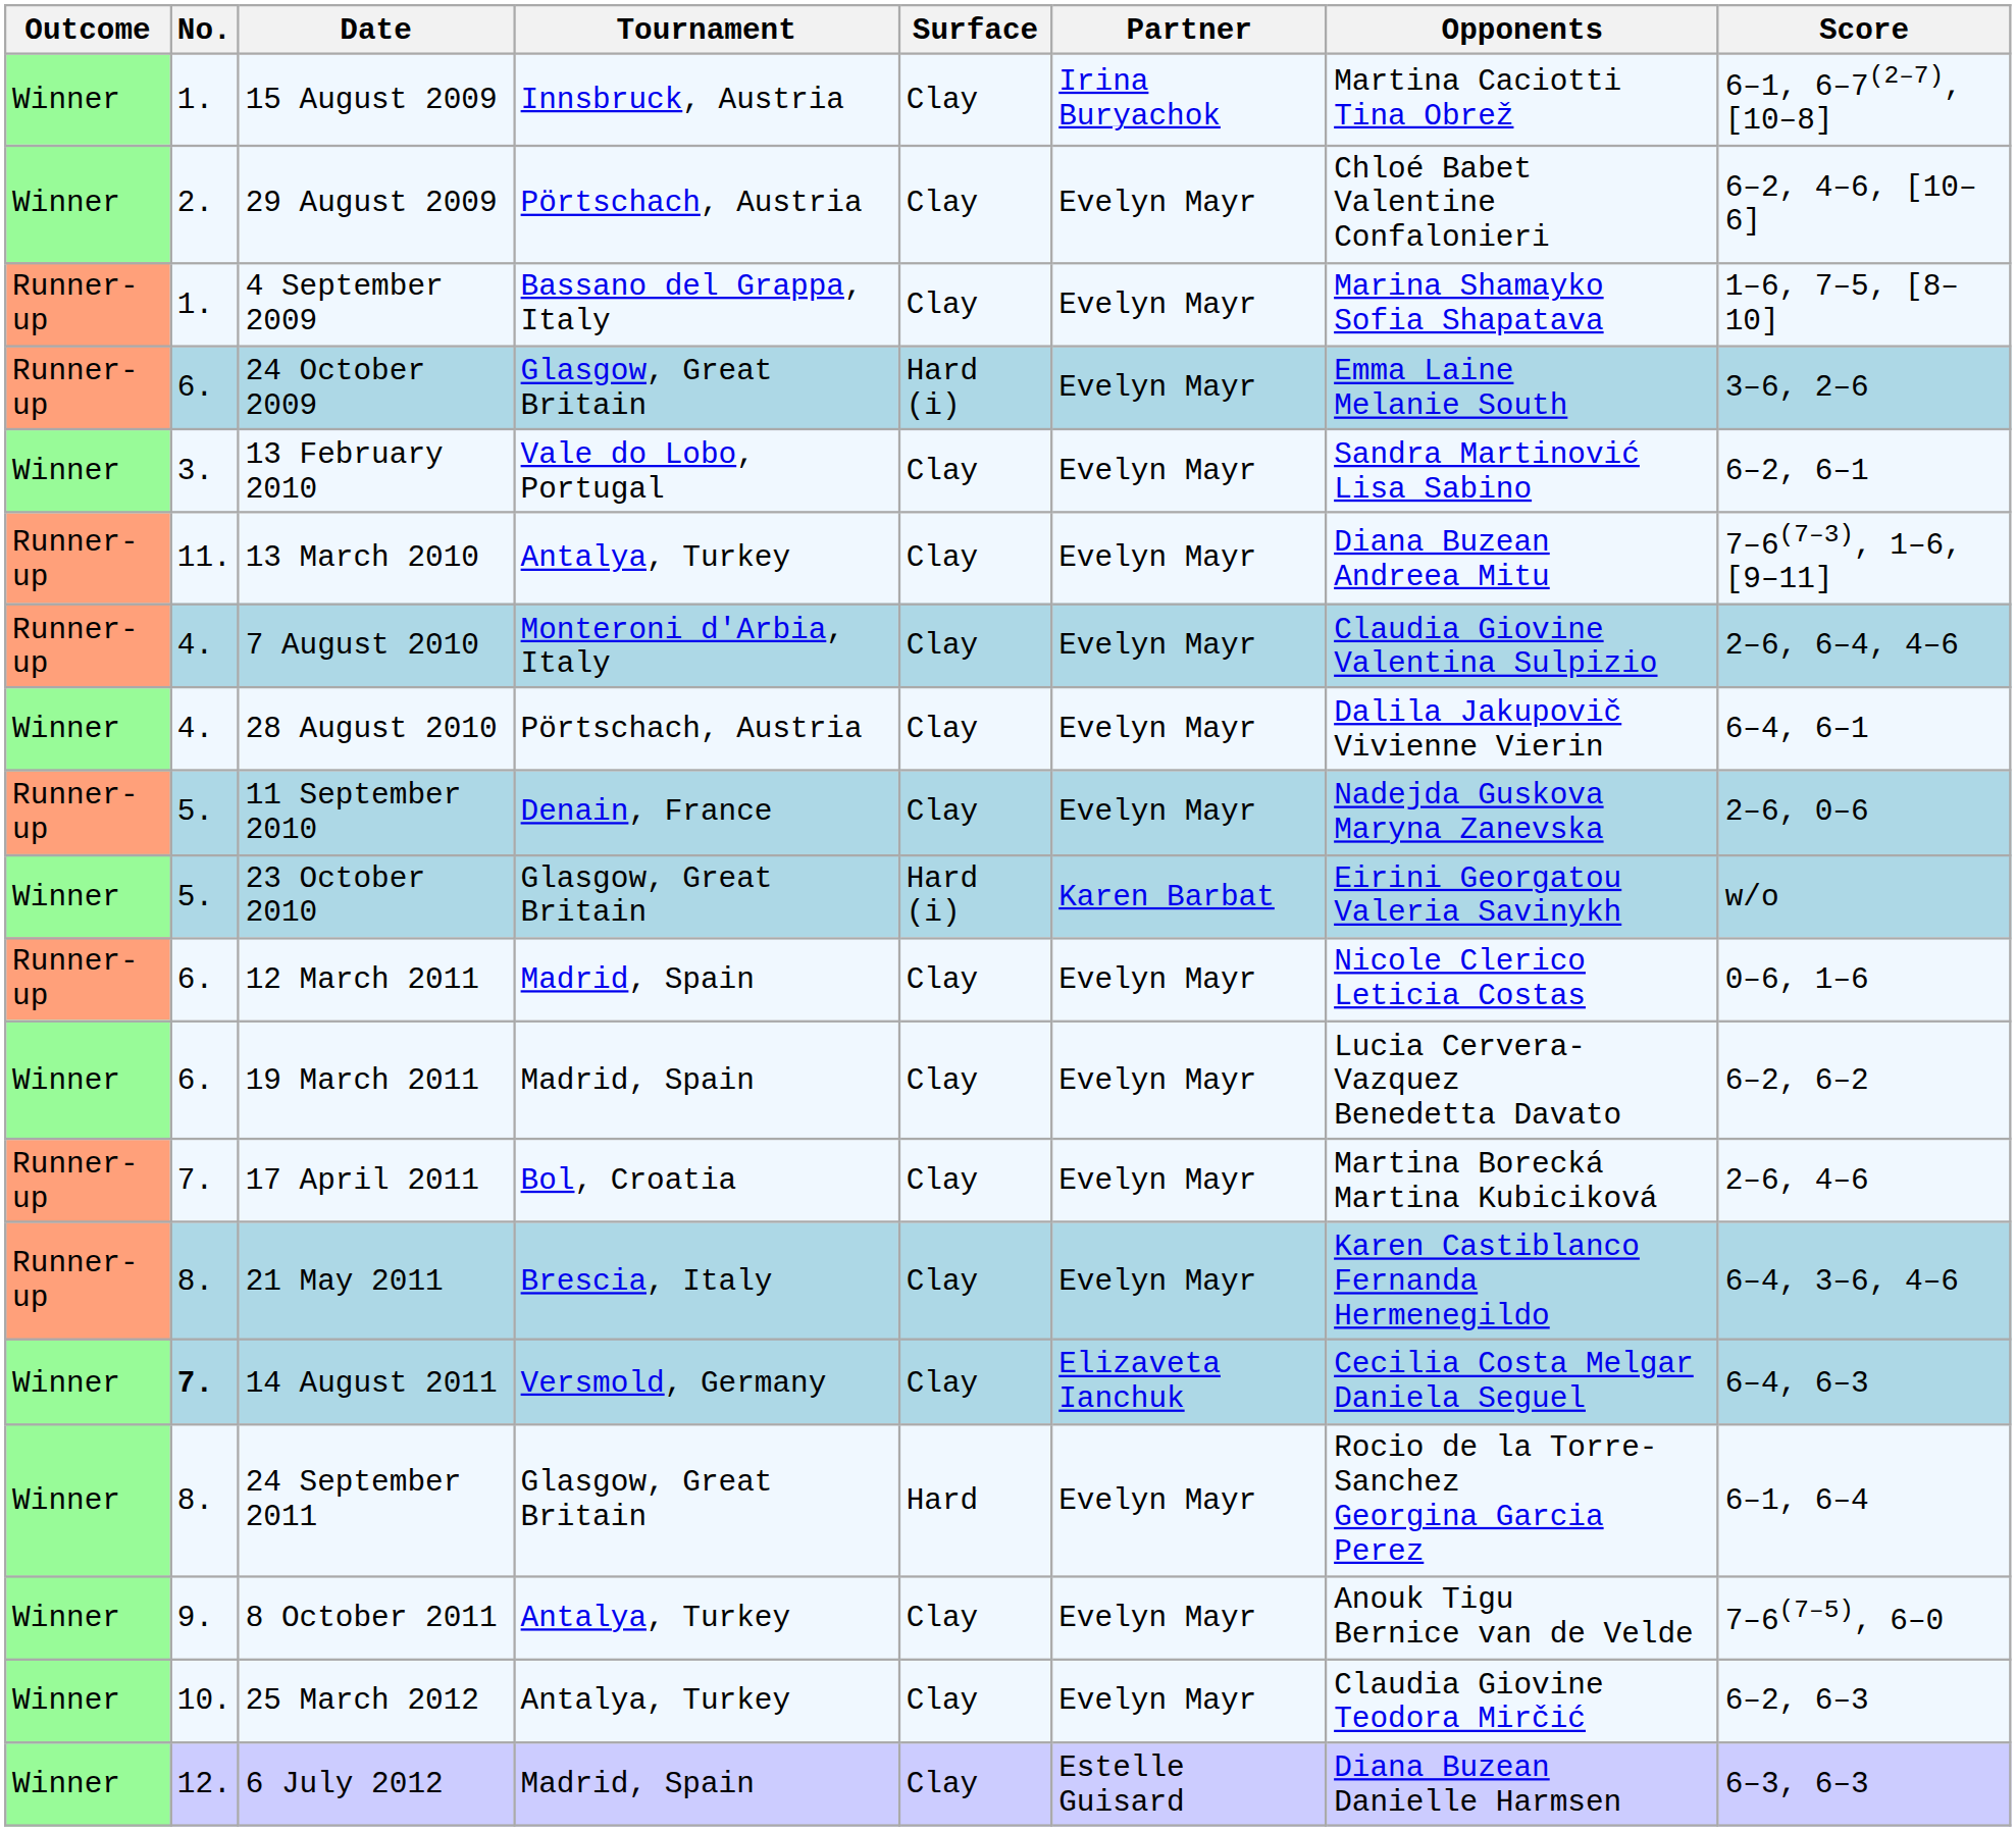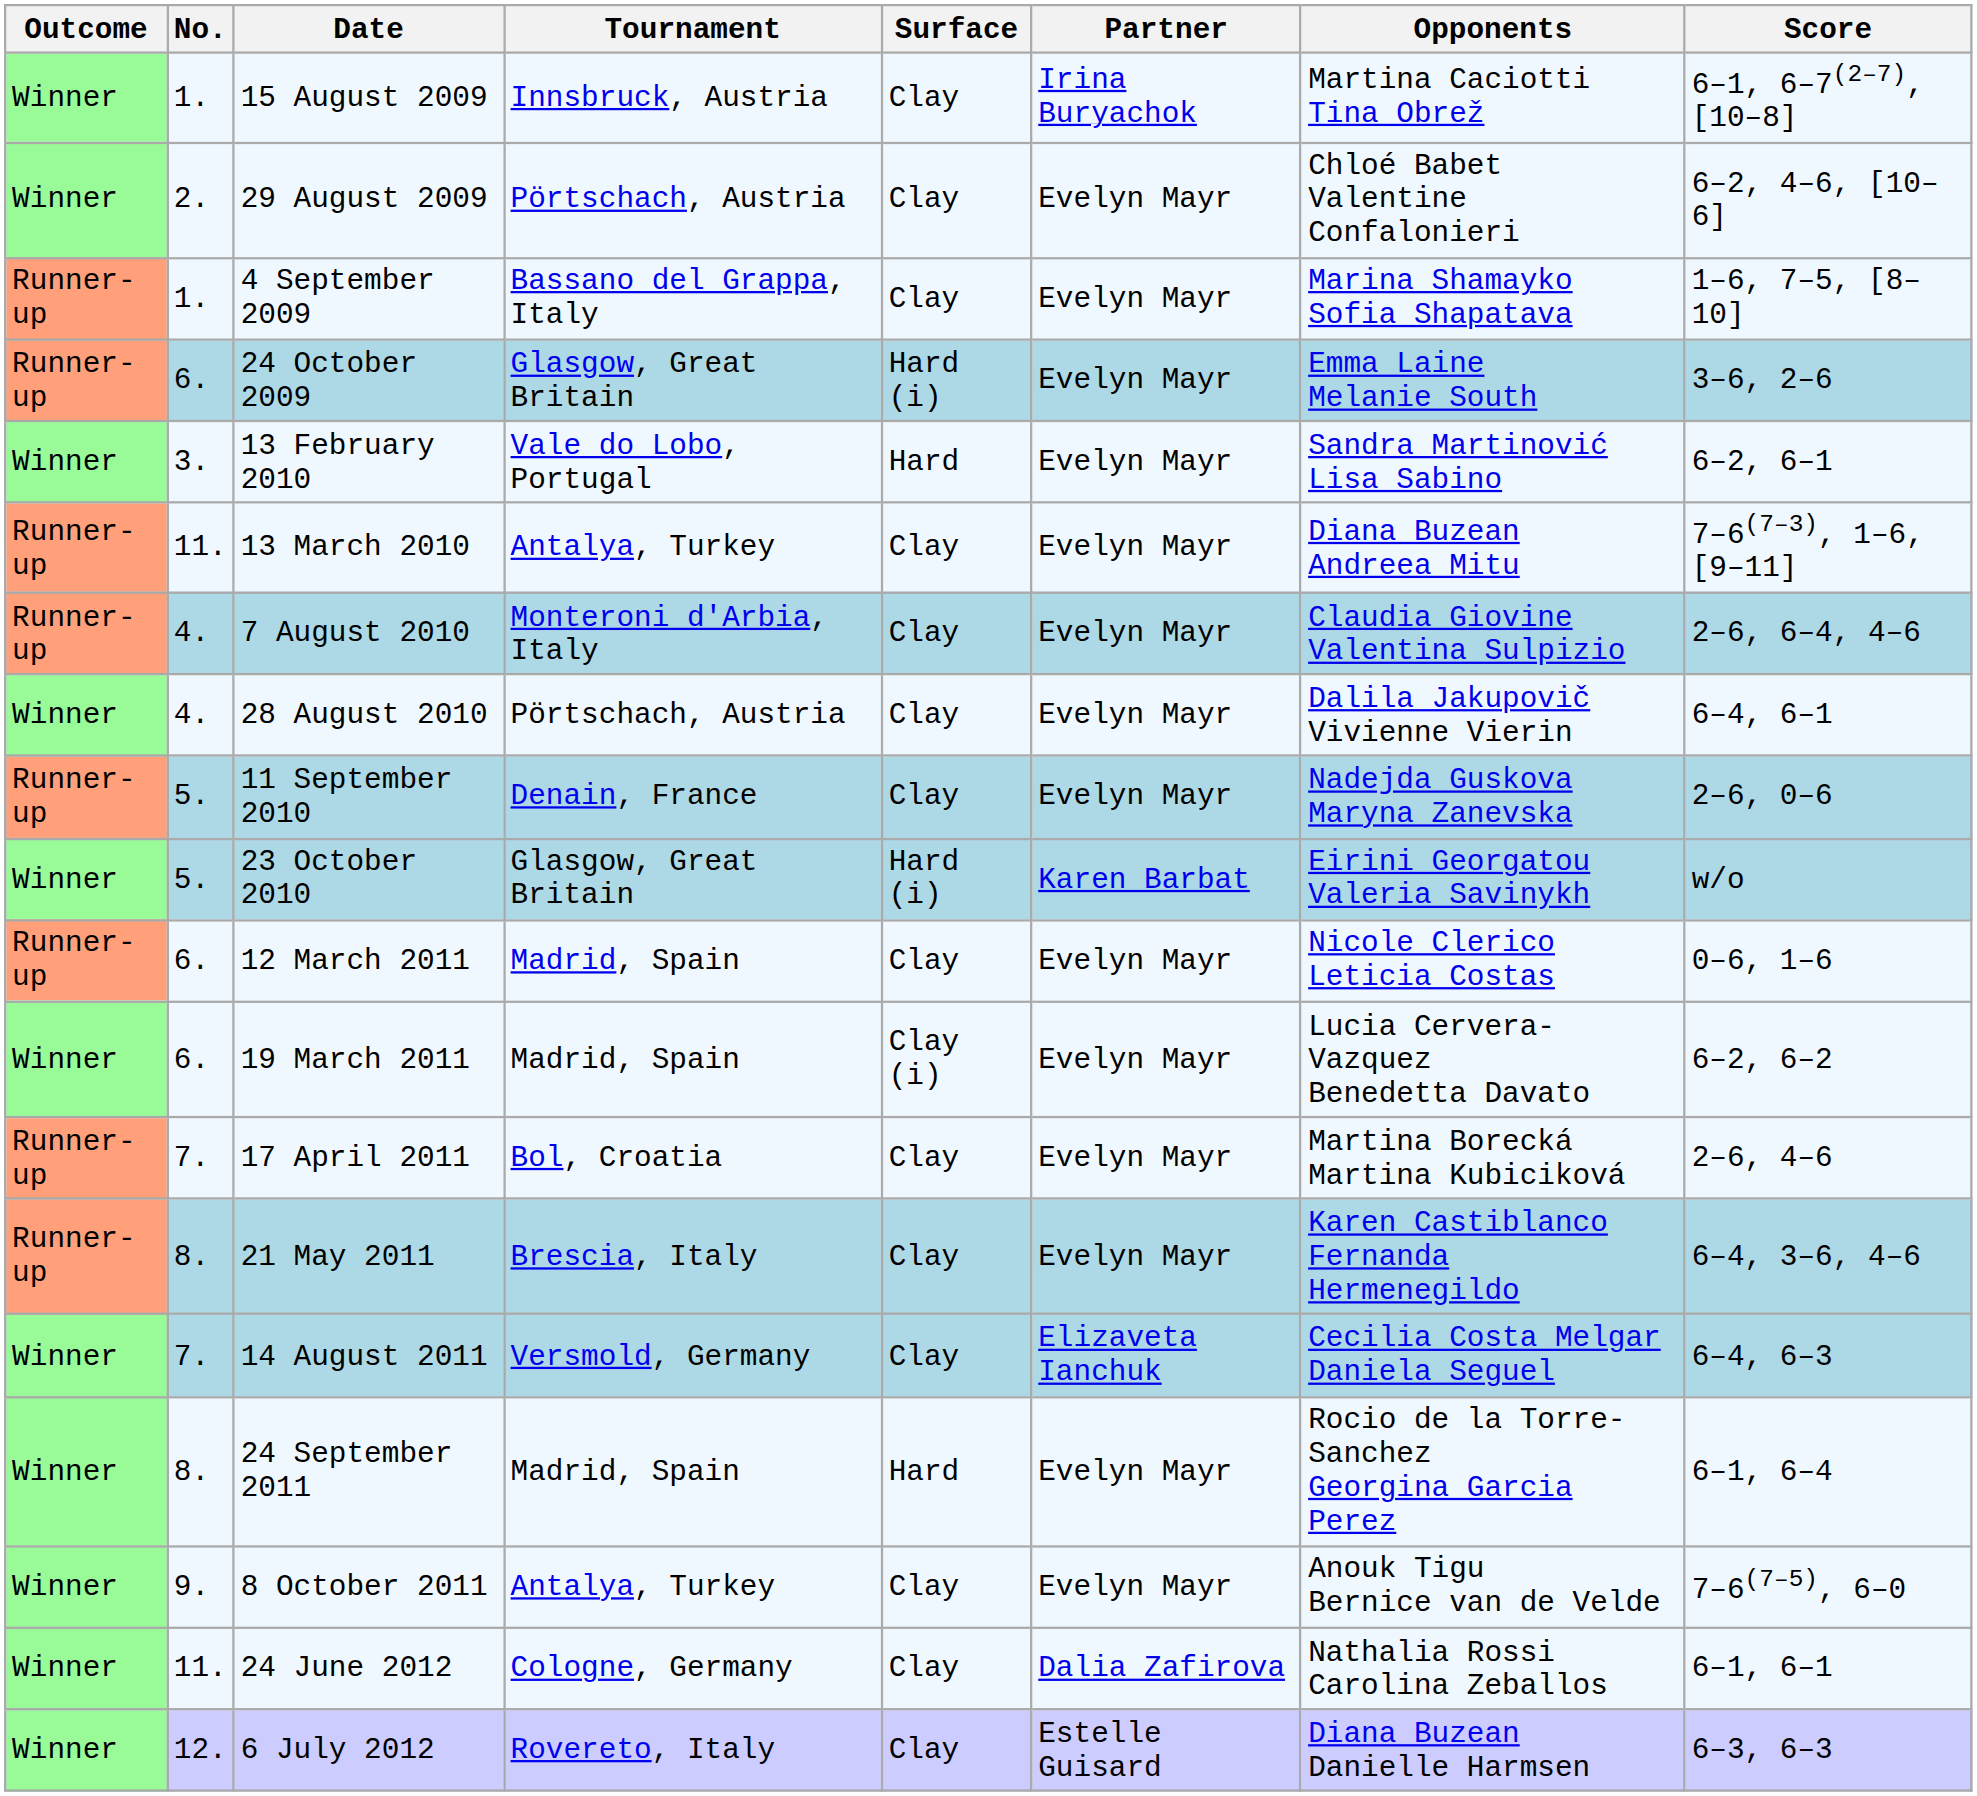13 February 2010 | Surface: Clay -> Hard
19 March 2011 | Surface: Clay -> Clay (i)
14 August 2011 | No.: bold -> normal
24 September 2011 | Tournament: Glasgow, Great Britain -> Madrid, Spain
- row: Winner | 10. | 25 March 2012 | Antalya, Turkey | Clay | Evelyn Mayr | Claudia Giovine Teodora Mirčić | 6–2, 6–3
+ row: Winner | 11. | 24 June 2012 | Cologne, Germany | Clay | Dalia Zafirova | Nathalia Rossi Carolina Zeballos | 6–1, 6–1
6 July 2012 | Tournament: Madrid, Spain -> Rovereto, Italy
